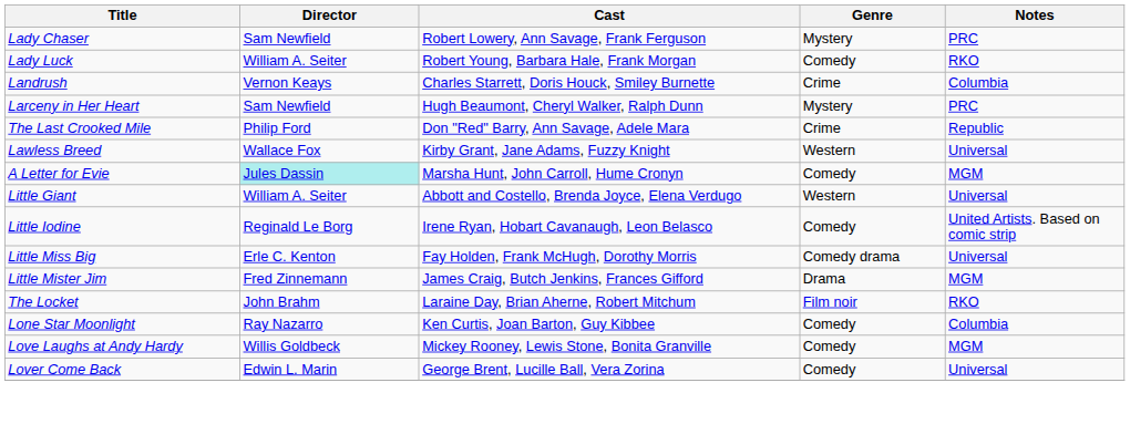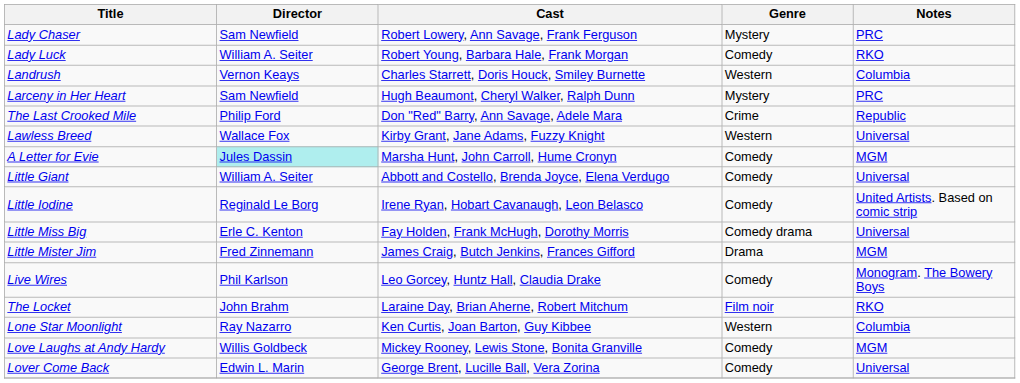Landrush | Genre: Crime -> Western
Little Giant | Genre: Western -> Comedy
+ row: Live Wires | Phil Karlson | Leo Gorcey, Huntz Hall, Claudia Drake | Comedy | Monogram. The Bowery Boys
Lone Star Moonlight | Genre: Comedy -> Western
